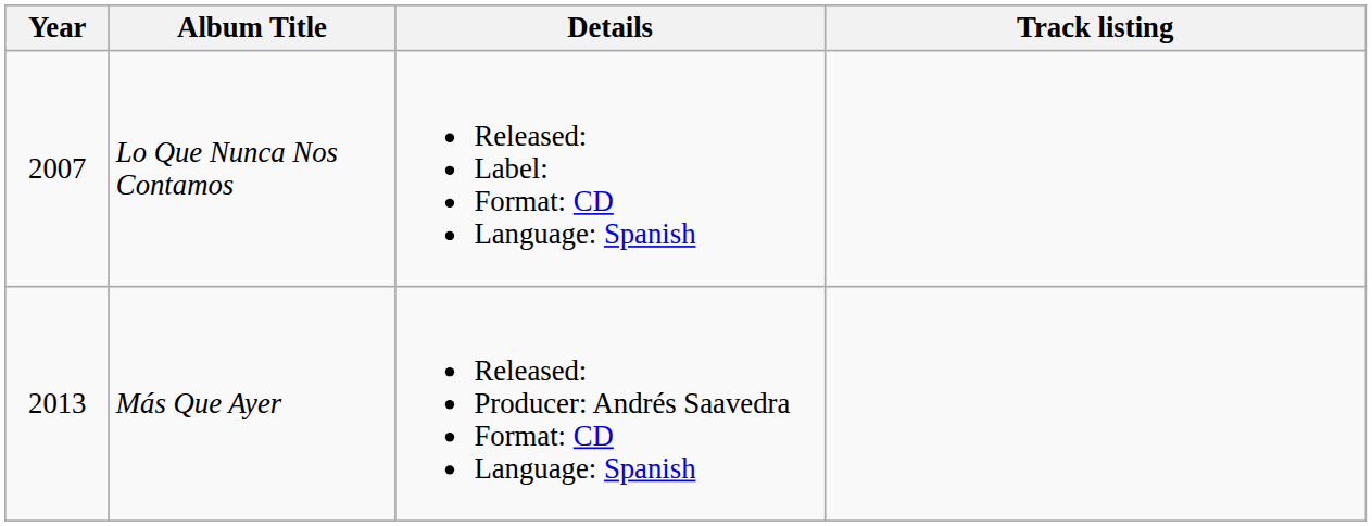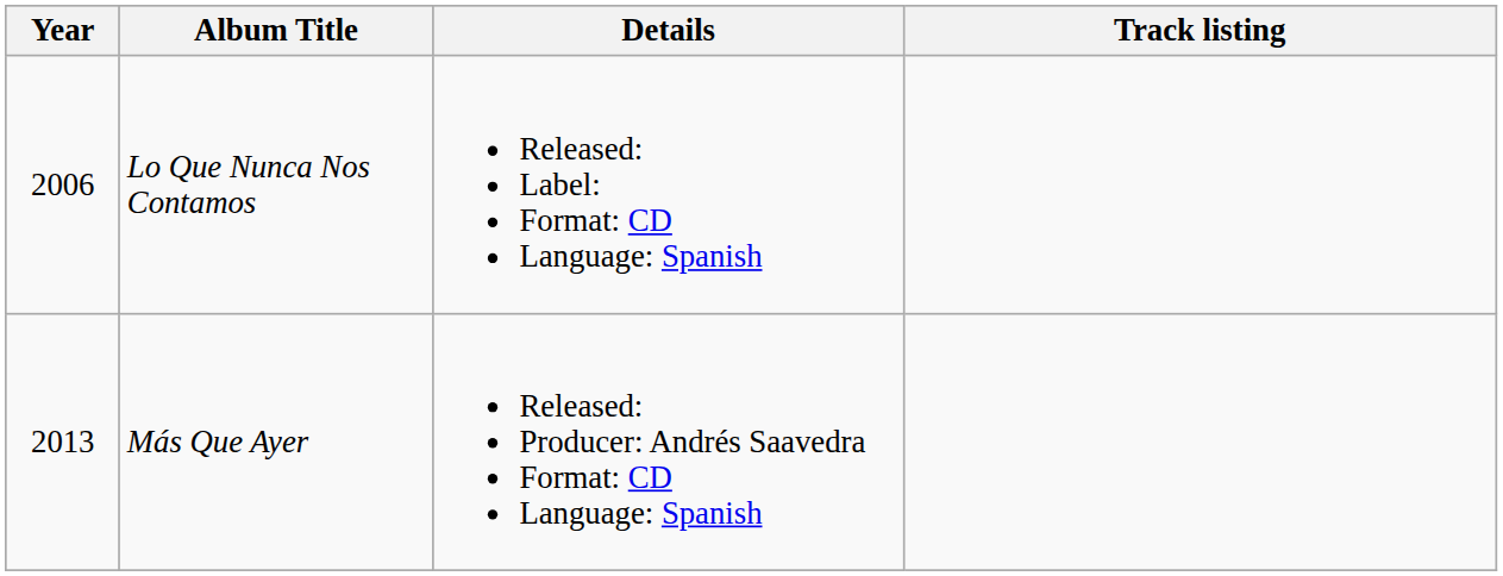Lo Que Nunca Nos Contamos | Year: 2007 -> 2006
